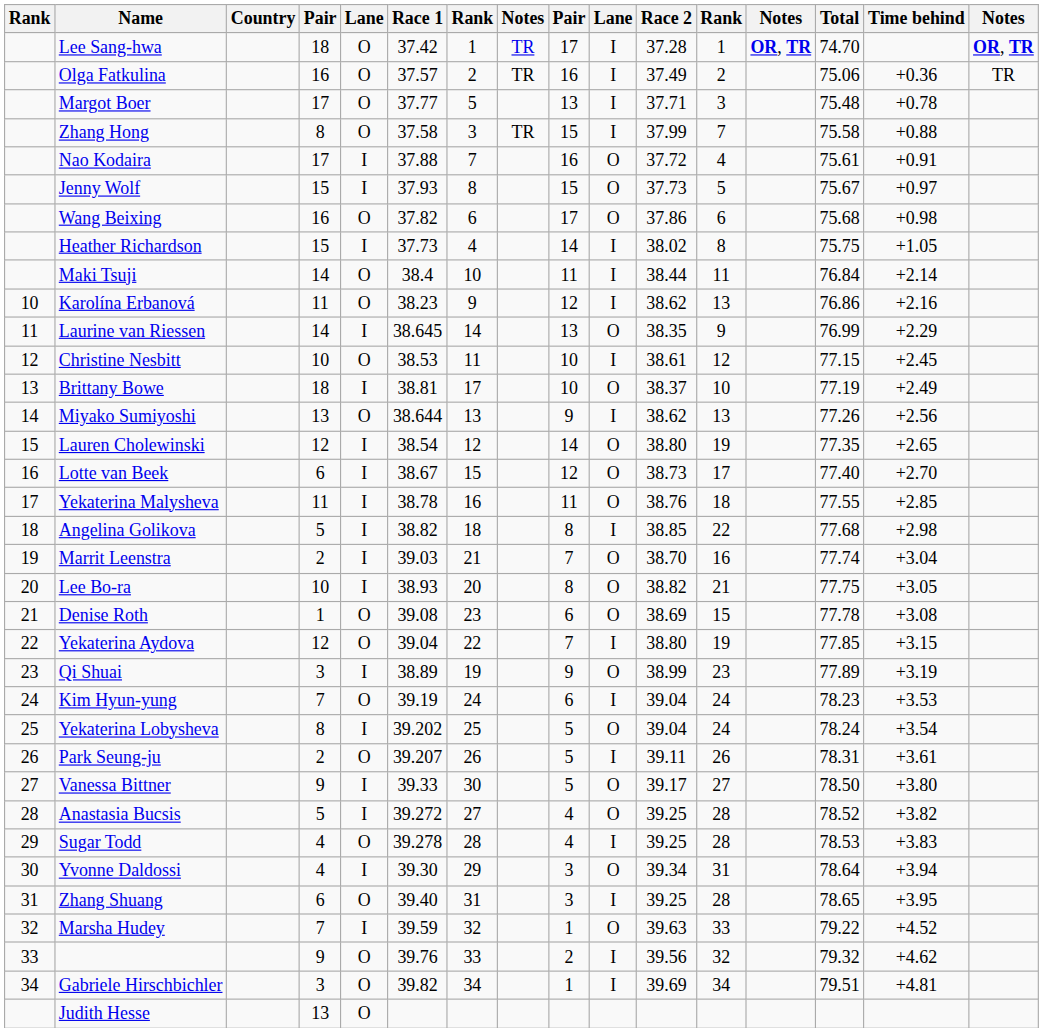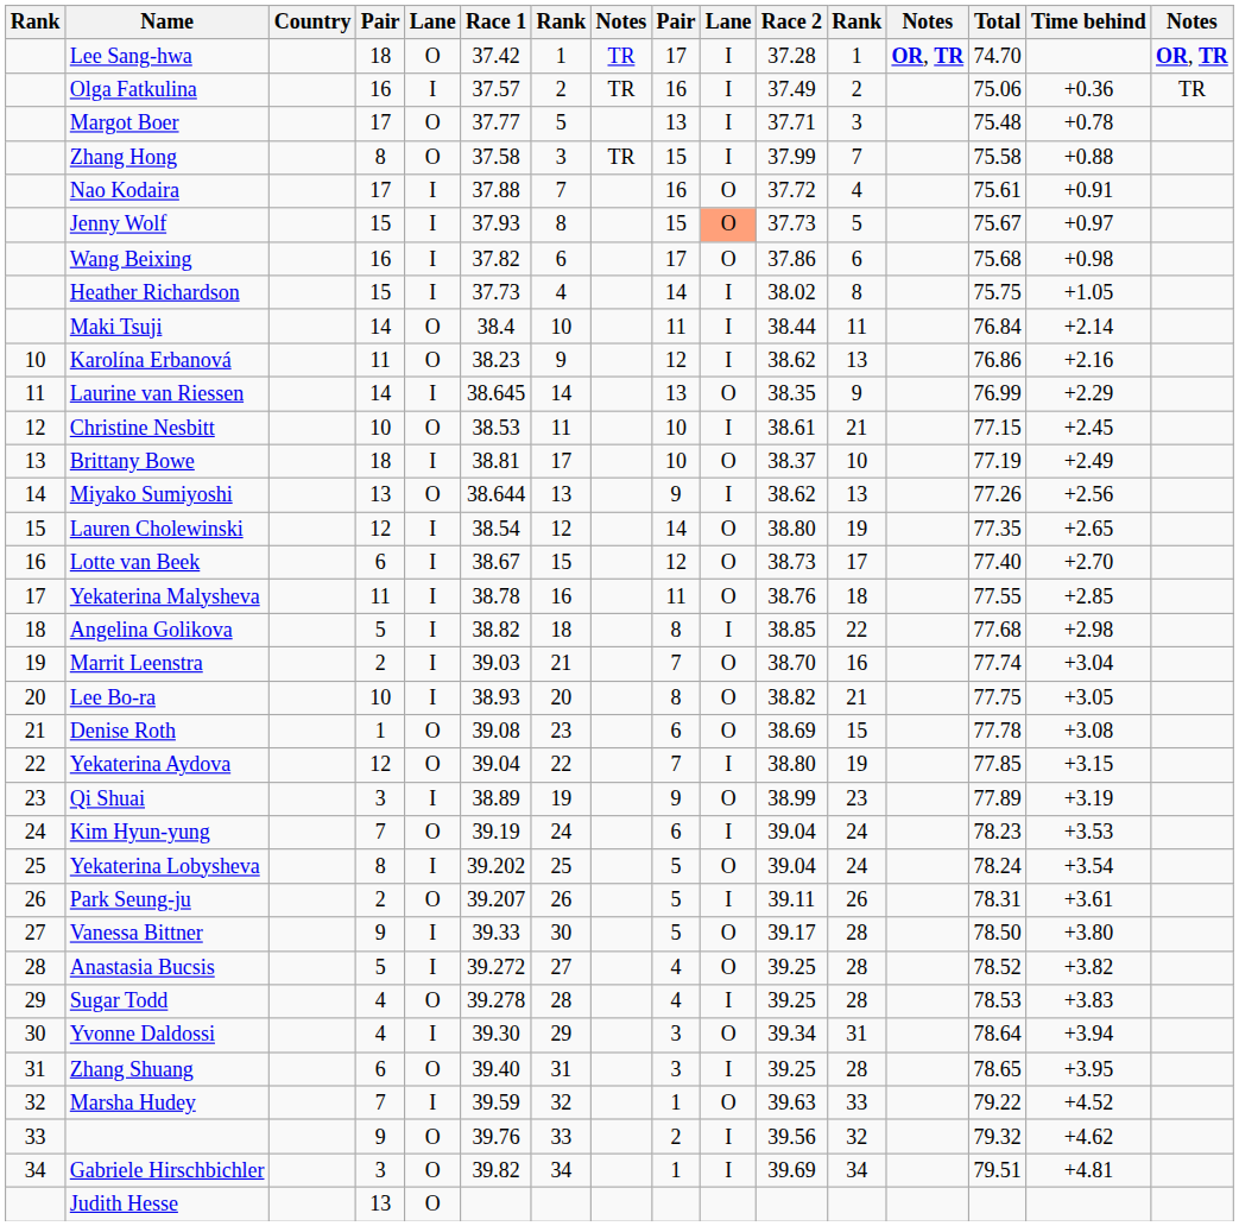Olga Fatkulina | column 5: O -> I
Jenny Wolf | column 10: no background -> lightsalmon background
Wang Beixing | column 5: O -> I
Christine Nesbitt | column 12: 12 -> 21
Vanessa Bittner | column 12: 27 -> 28
